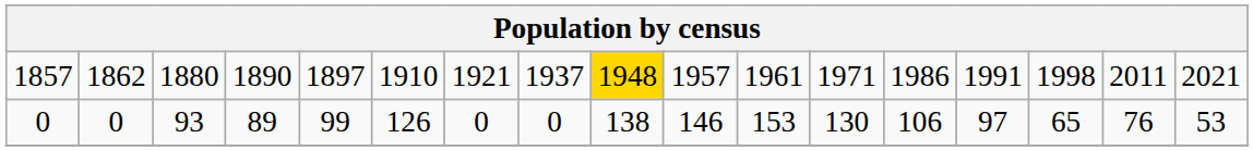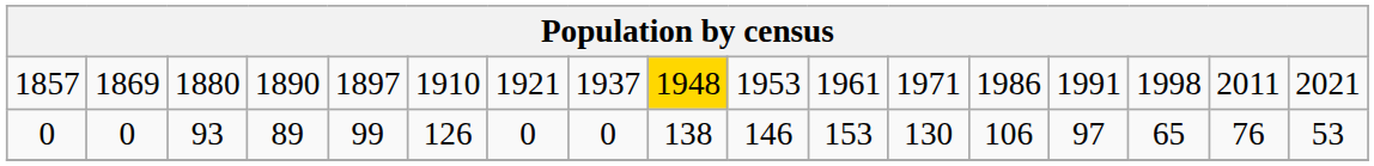1857 | column 2: 1862 -> 1869
1857 | column 10: 1957 -> 1953
